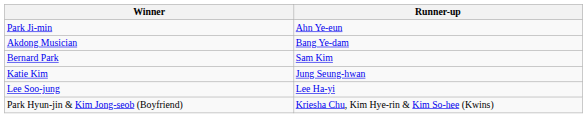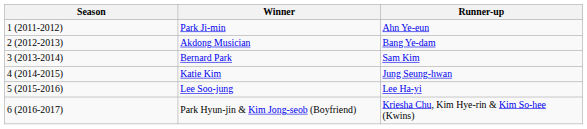+ column: Season | 1 (2011-2012) | 2 (2012-2013) | 3 (2013-2014) | 4 (2014-2015) | 5 (2015-2016) | 6 (2016-2017)
